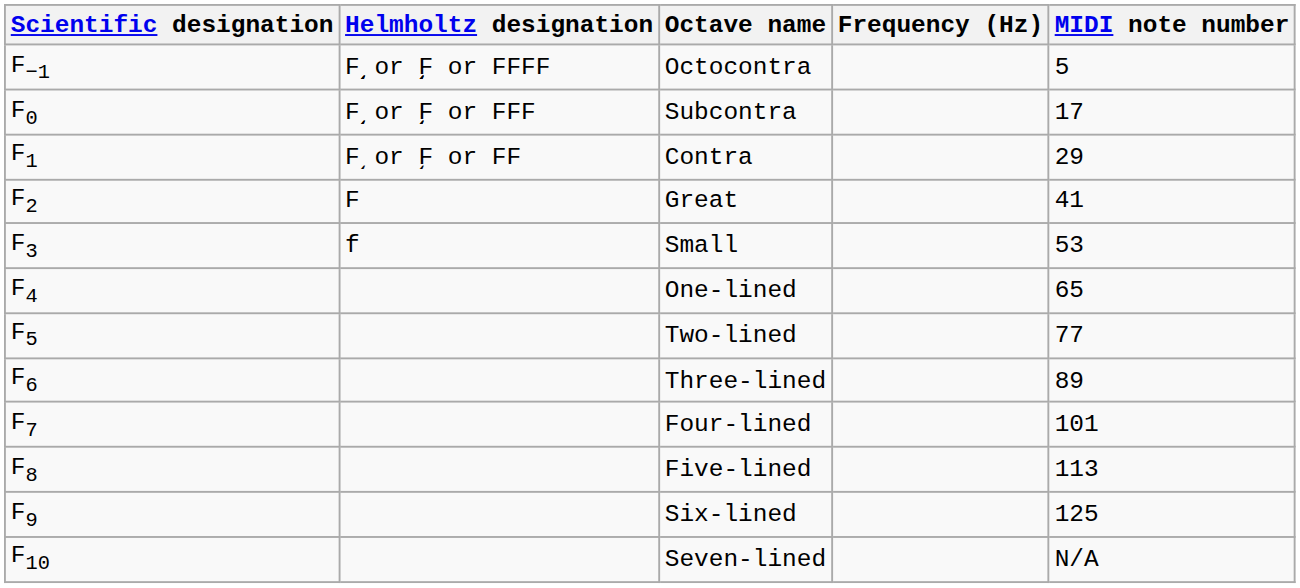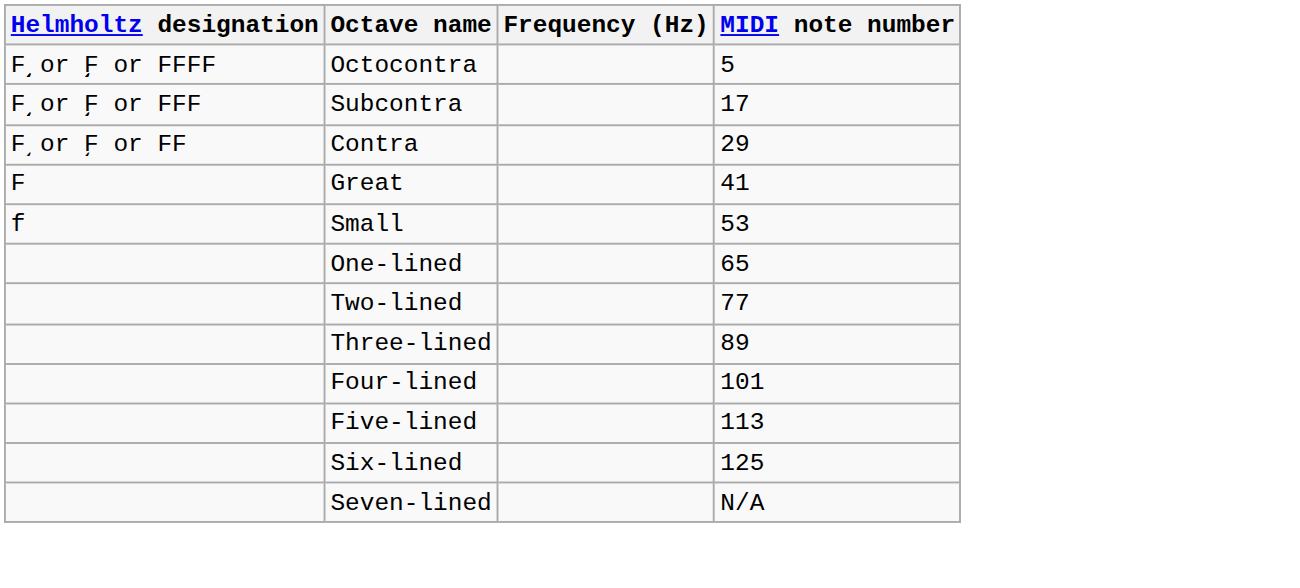- column: Scientific designation | F−1 | F0 | F1 | F2 | F3 | F4 | F5 | F6 | F7 | F8 | F9 | F10
